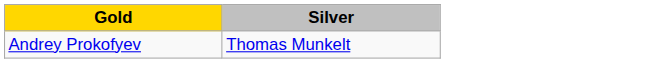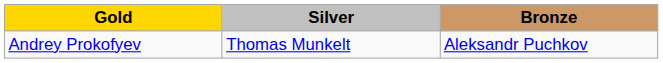+ column: Bronze | Aleksandr Puchkov
